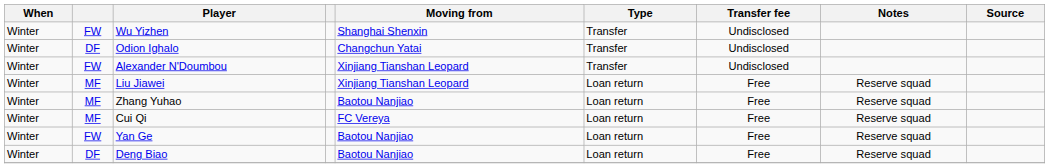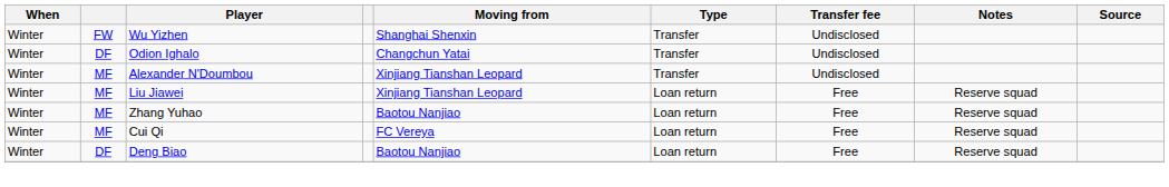Alexander N'Doumbou | column 2: FW -> MF
- row: Winter | FW | Yan Ge | Baotou Nanjiao | Loan return | Free | Reserve squad
